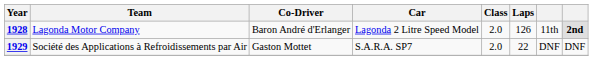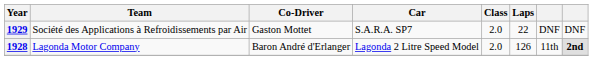rows swapped: 1928 <-> 1929
